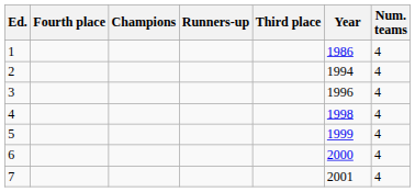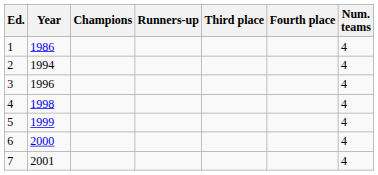columns swapped: Year <-> Fourth place
